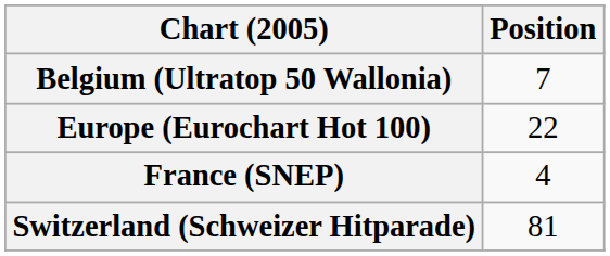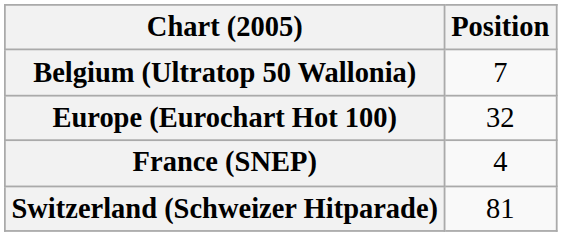Europe (Eurochart Hot 100) | Position: 22 -> 32
